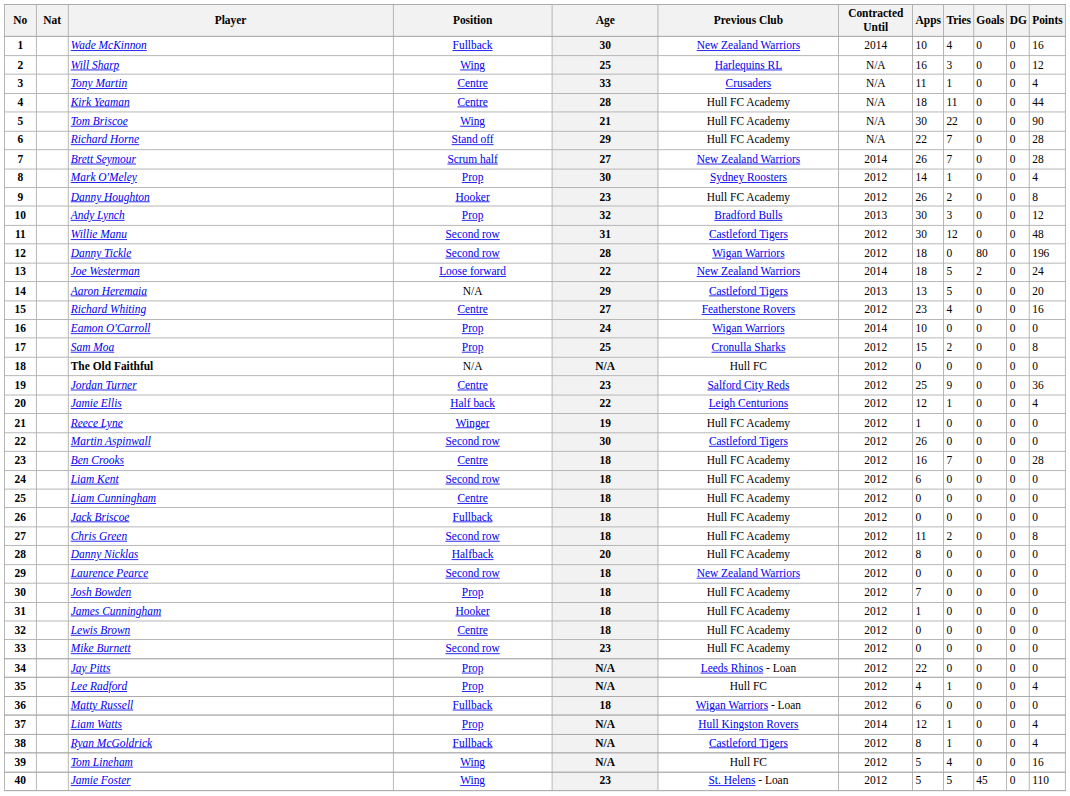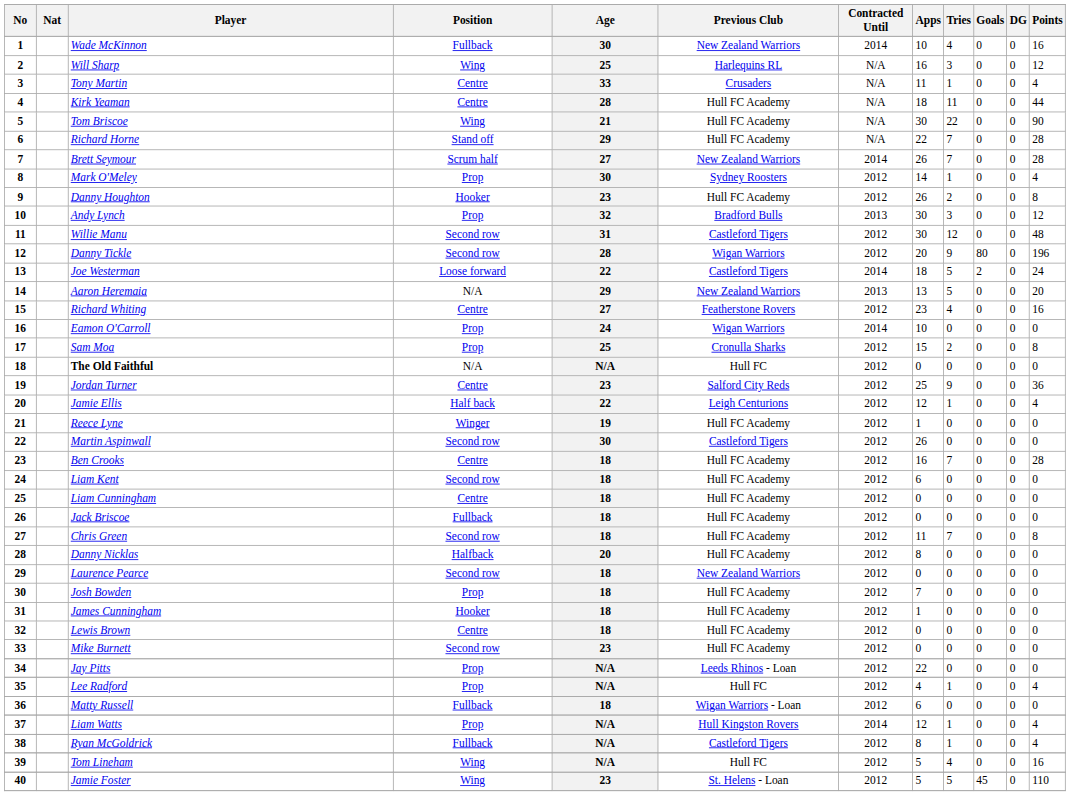Danny Tickle | Apps: 18 -> 20
Danny Tickle | Tries: 0 -> 9
Joe Westerman | Previous Club: New Zealand Warriors -> Castleford Tigers
Aaron Heremaia | Previous Club: Castleford Tigers -> New Zealand Warriors
Chris Green | Tries: 2 -> 7
